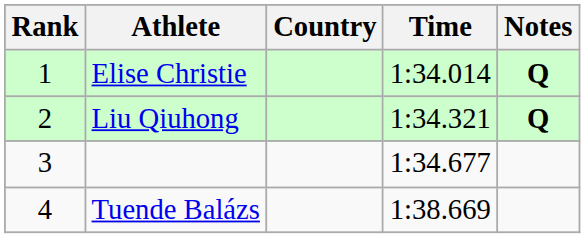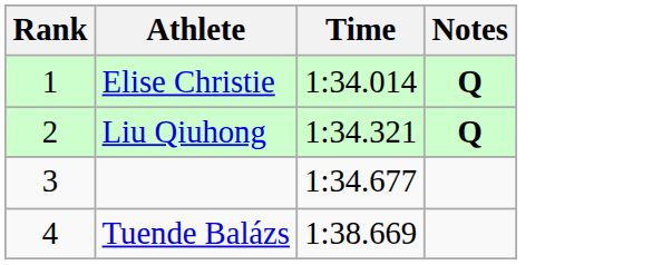- column: Country
